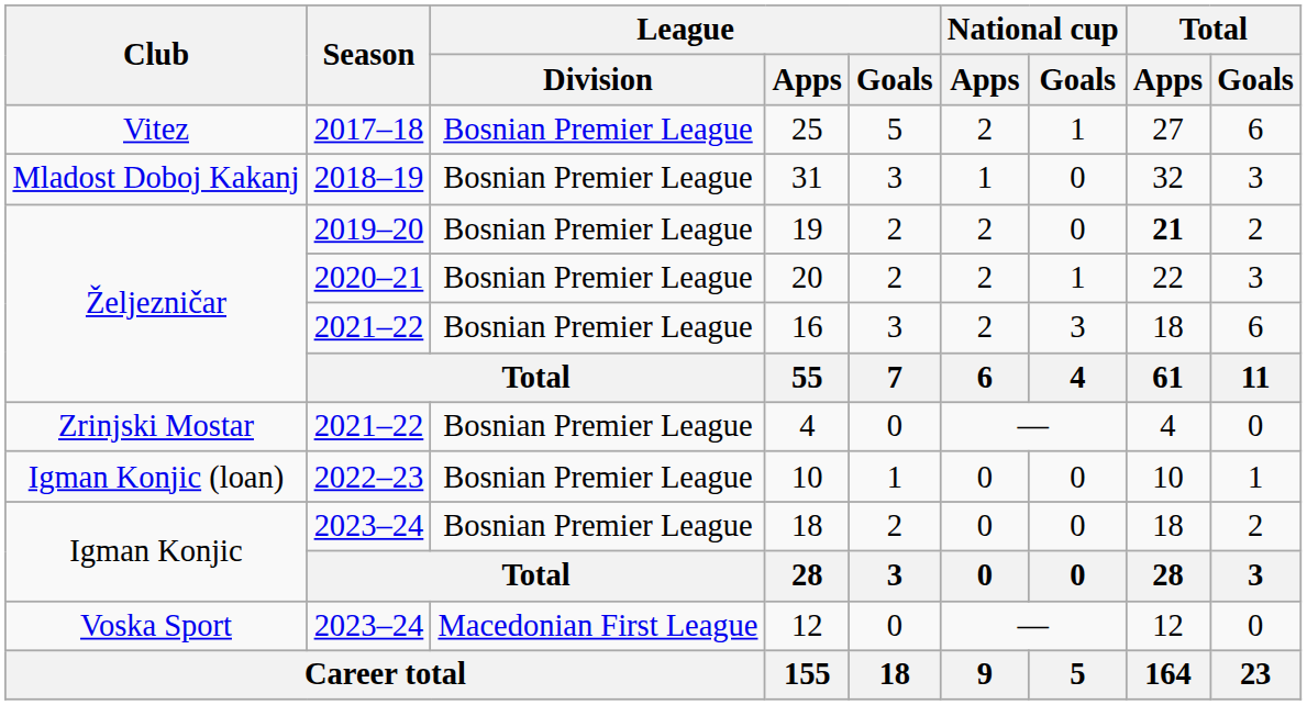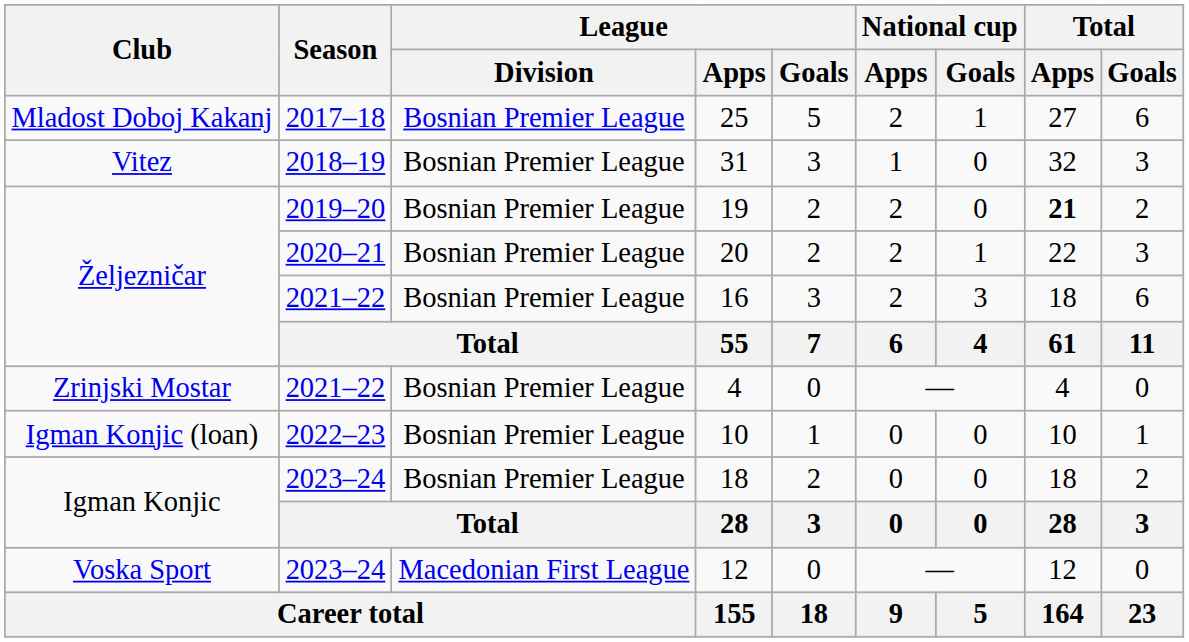25 | Club: Vitez -> Mladost Doboj Kakanj
31 | Club: Mladost Doboj Kakanj -> Vitez
